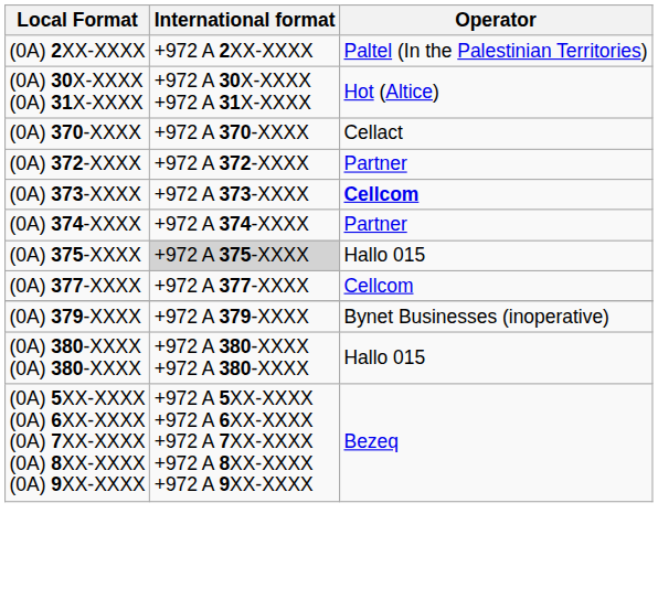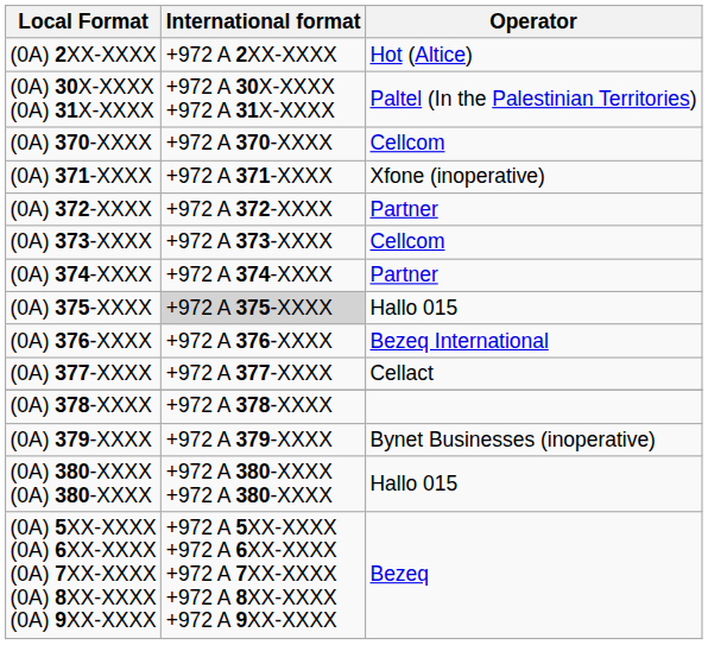(0A) 2XX-XXXX | Operator: Paltel (In the Palestinian Territories) -> Hot (Altice)
(0A) 30X-XXXX (0A) 31X-XXXX | Operator: Hot (Altice) -> Paltel (In the Palestinian Territories)
(0A) 370-XXXX | Operator: Cellact -> Cellcom
+ row: (0A) 371-XXXX | +972 A 371-XXXX | Xfone (inoperative)
(0A) 373-XXXX | Operator: bold -> normal
+ row: (0A) 376-XXXX | +972 A 376-XXXX | Bezeq International
(0A) 377-XXXX | Operator: Cellcom -> Cellact
+ row: (0A) 378-XXXX | +972 A 378-XXXX
